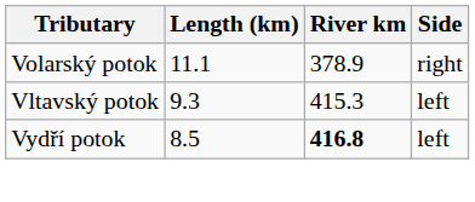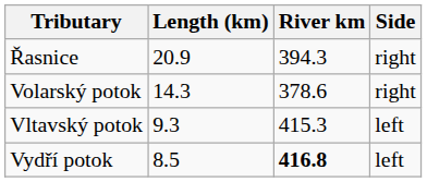+ row: Řasnice | 20.9 | 394.3 | right
Volarský potok | Length (km): 11.1 -> 14.3
Volarský potok | River km: 378.9 -> 378.6
